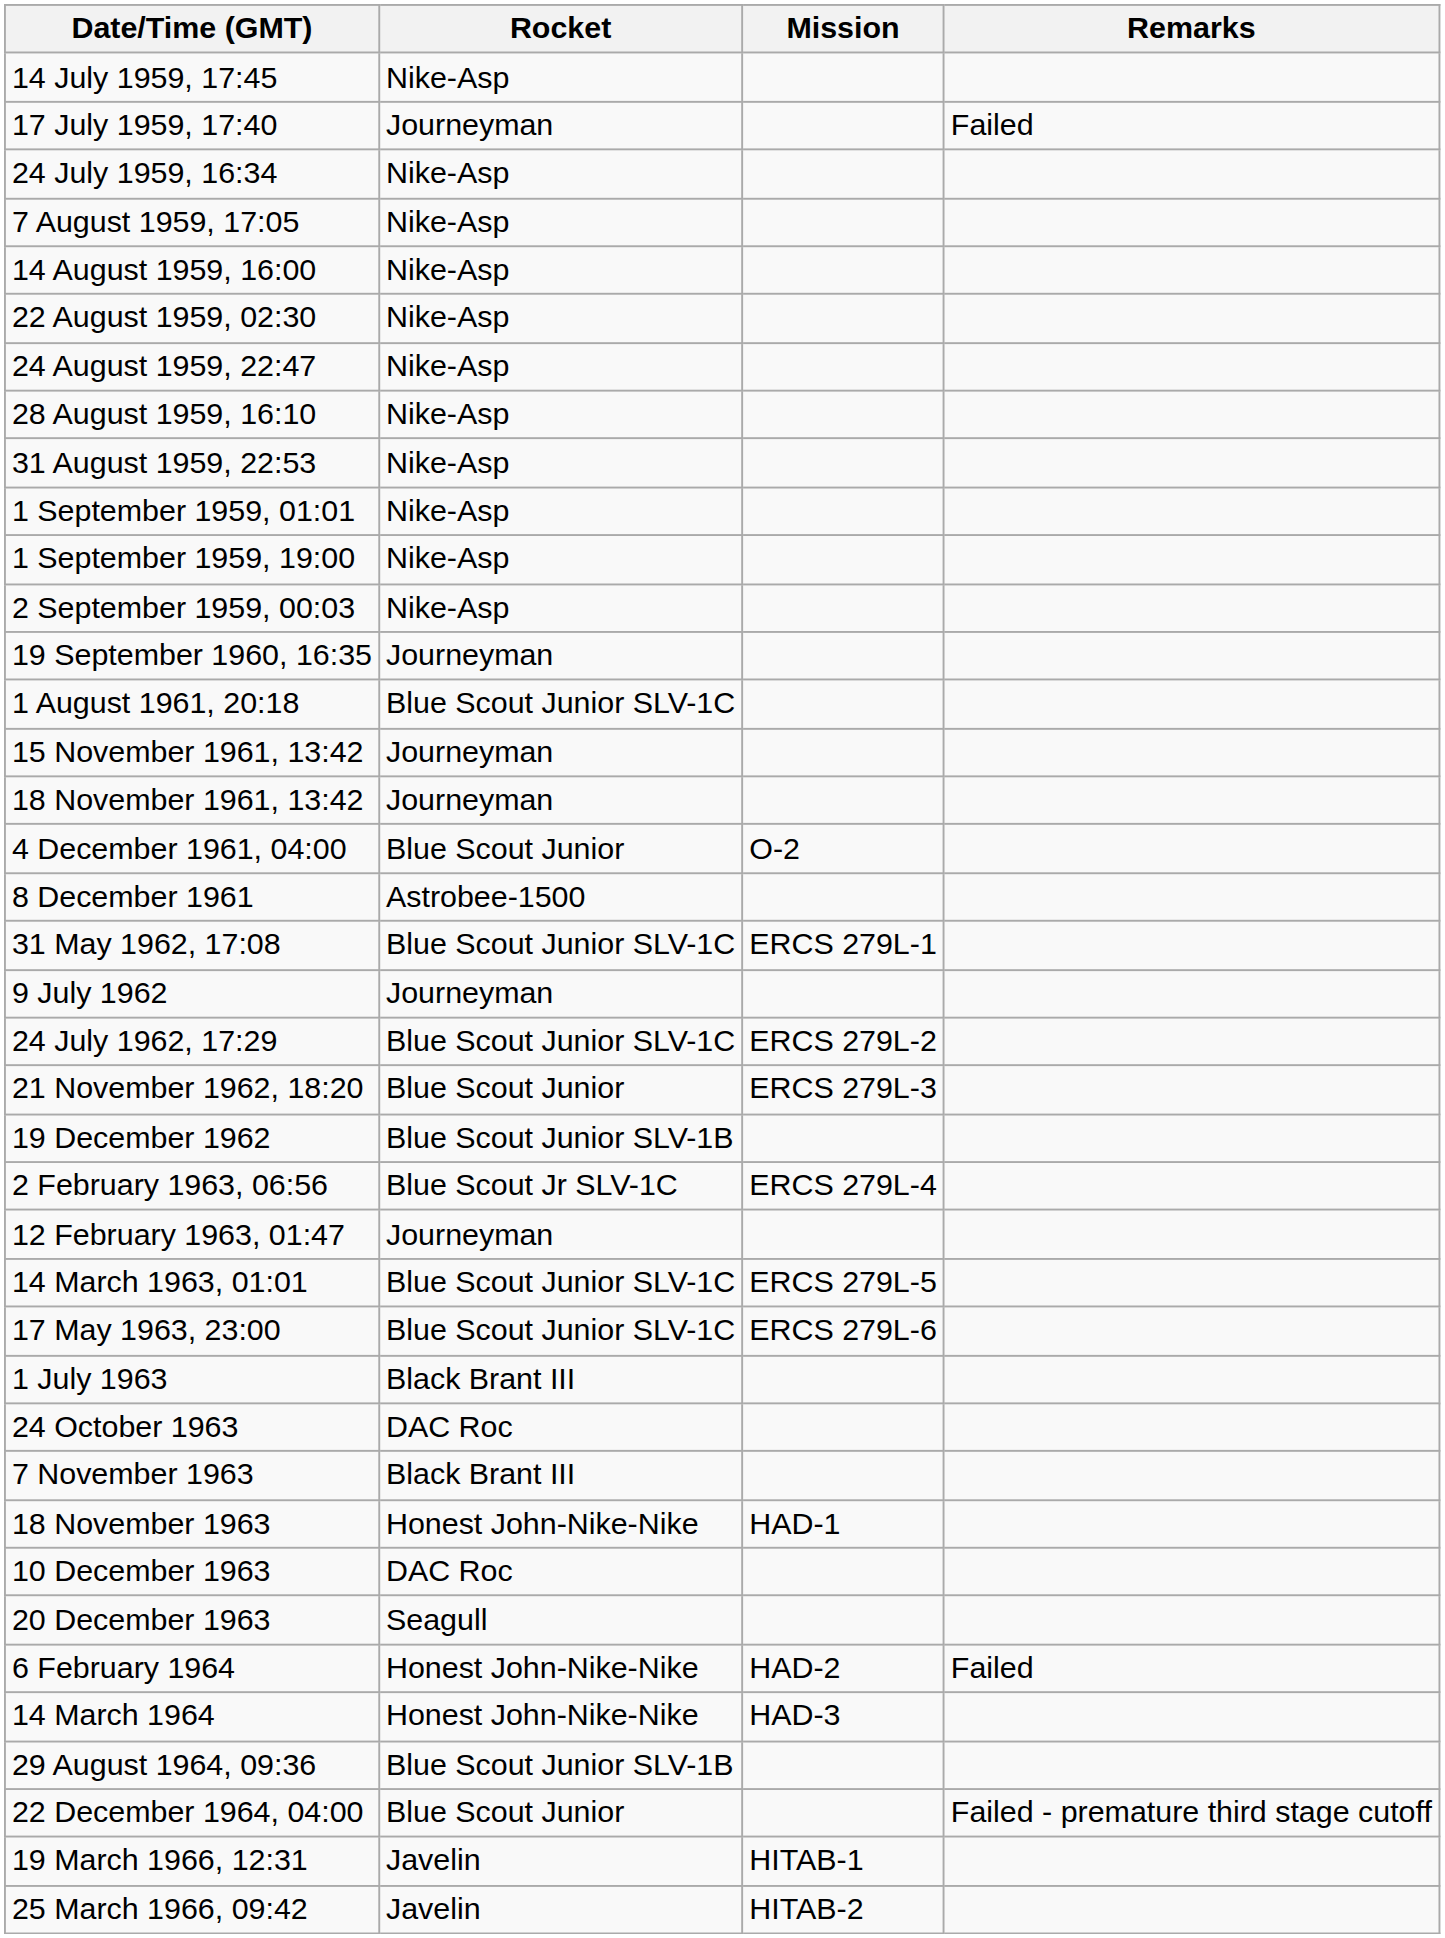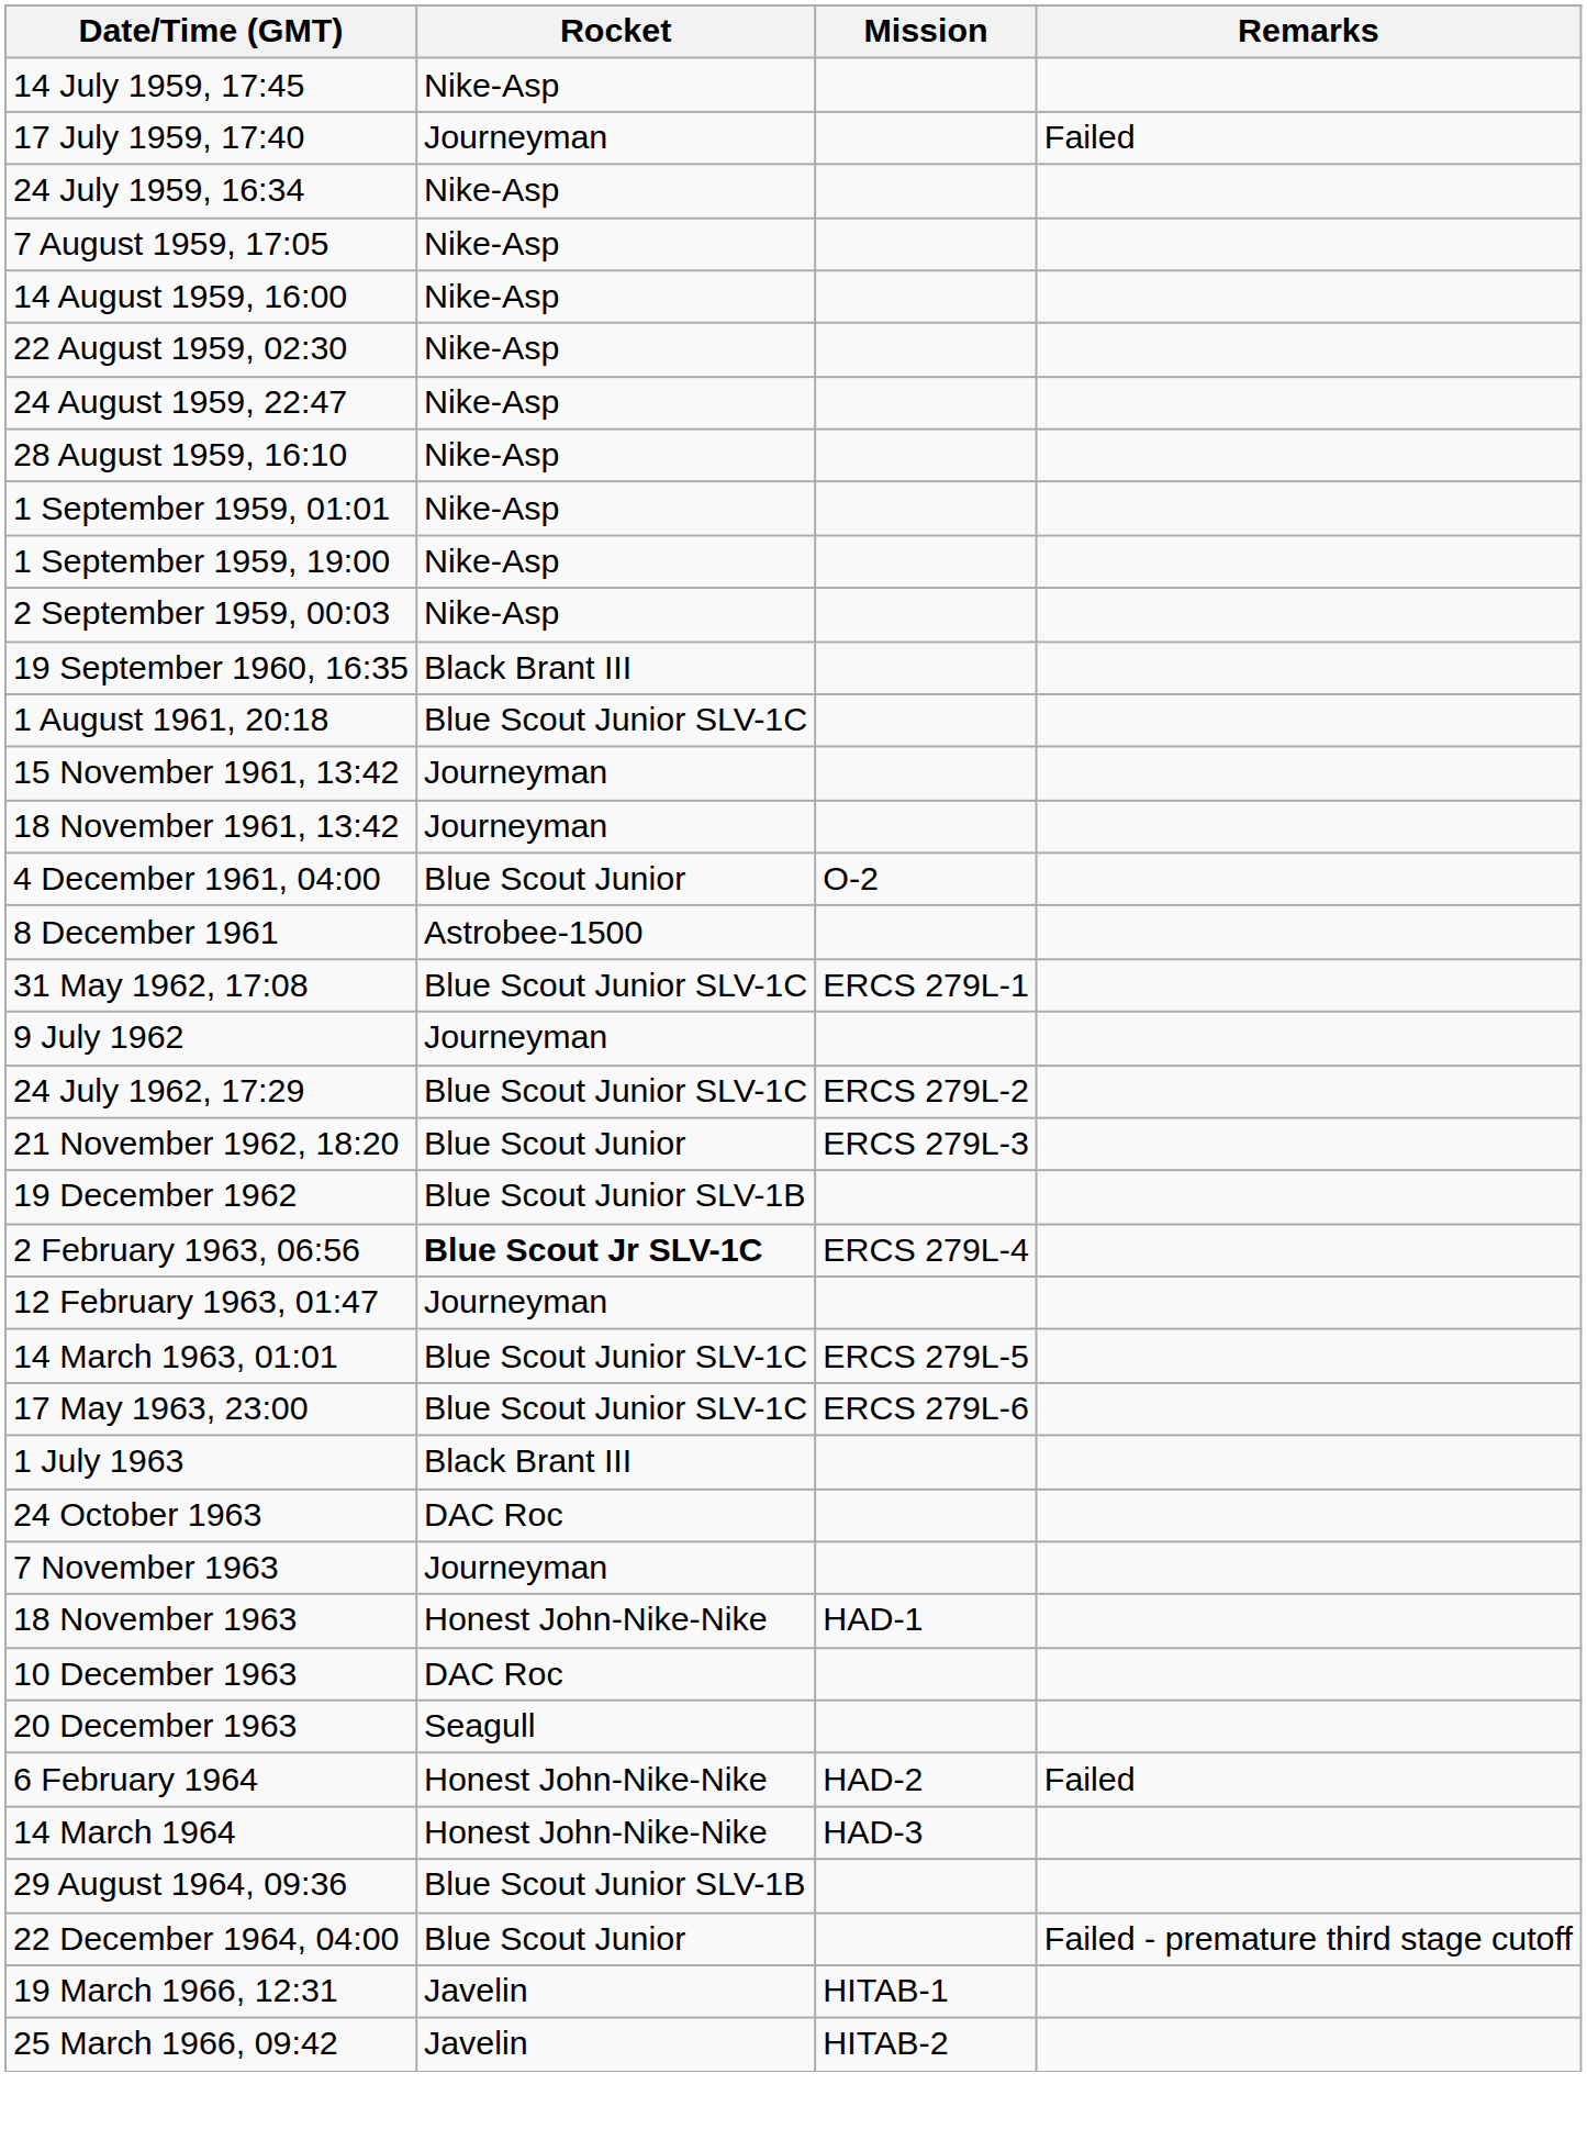- row: 31 August 1959, 22:53 | Nike-Asp
19 September 1960, 16:35 | Rocket: Journeyman -> Black Brant III
2 February 1963, 06:56 | Rocket: normal -> bold
7 November 1963 | Rocket: Black Brant III -> Journeyman
